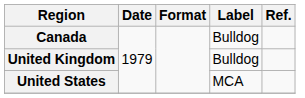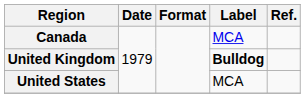Canada | Label: Bulldog -> MCA
United Kingdom | Label: normal -> bold
